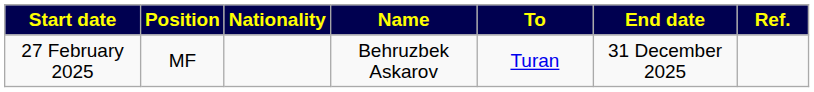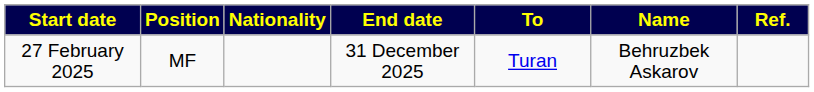columns swapped: Name <-> End date
